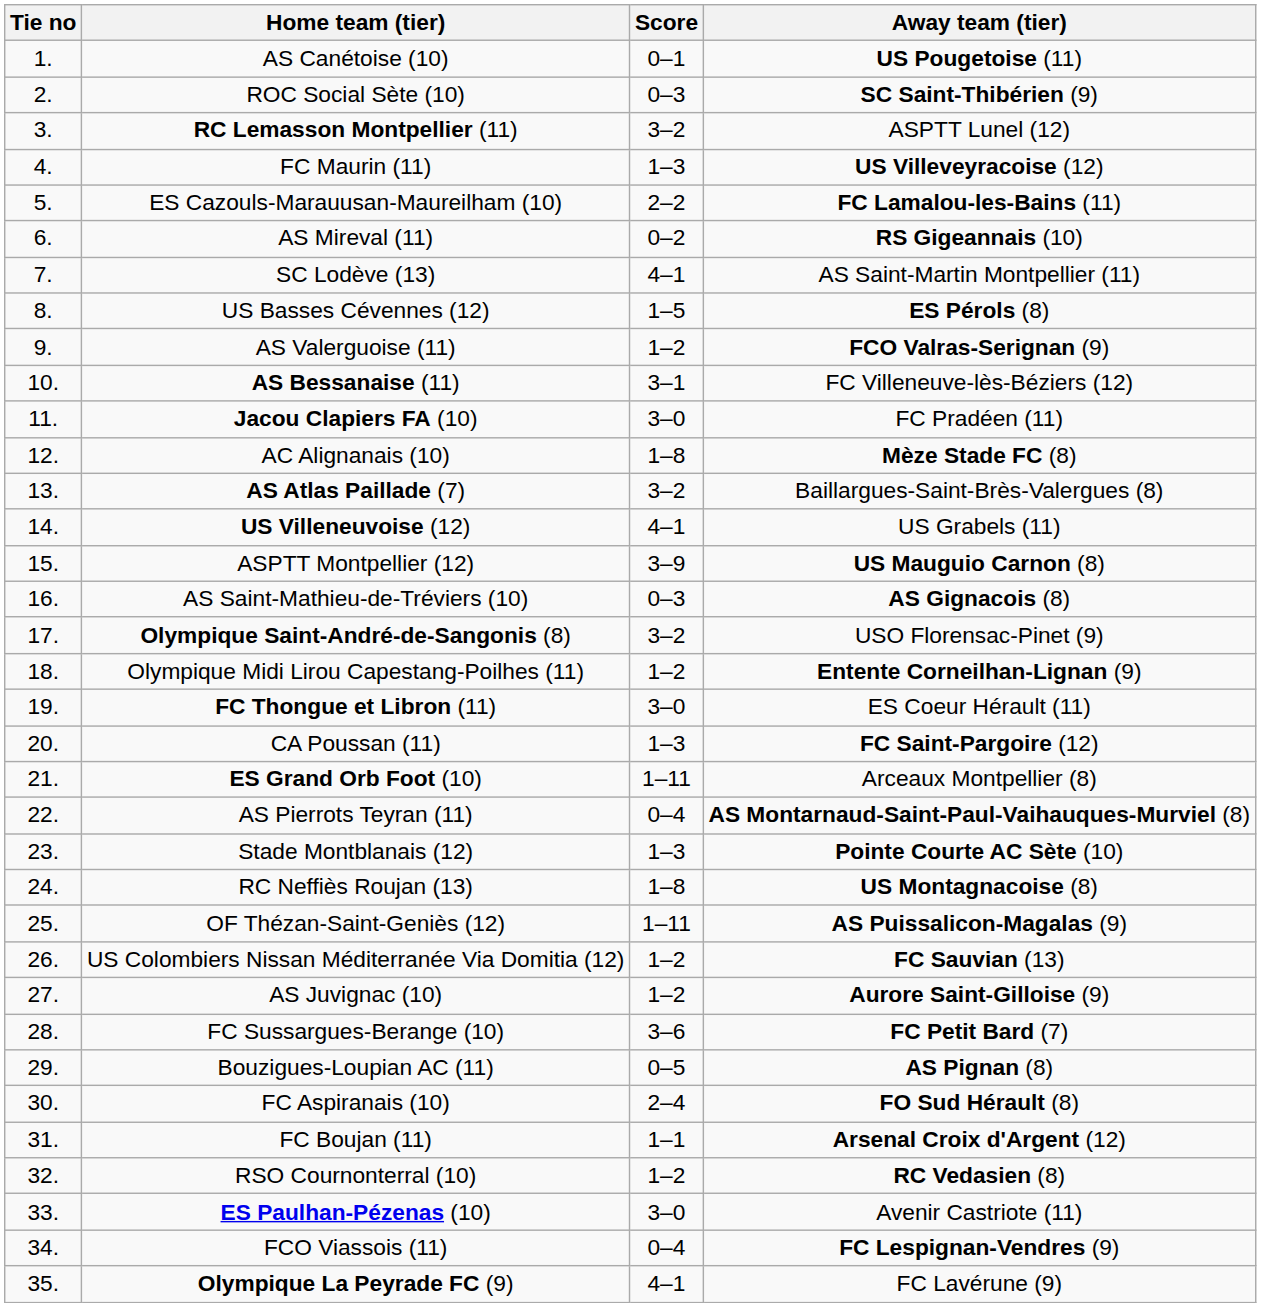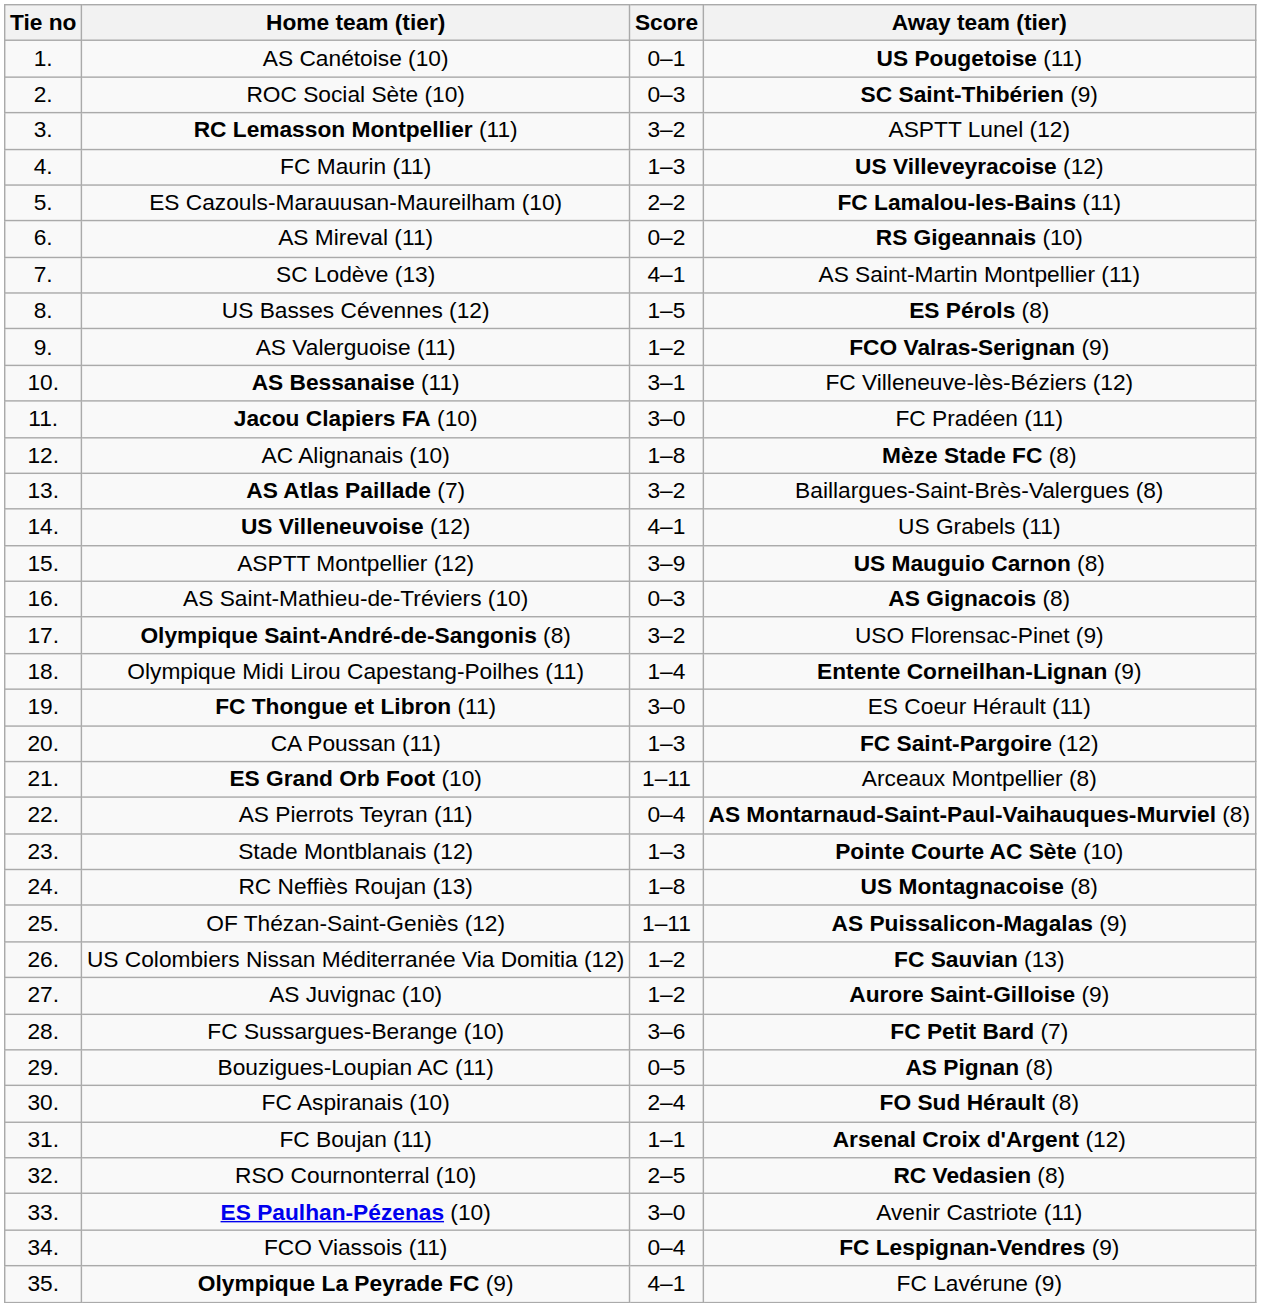Olympique Midi Lirou Capestang-Poilhes (11) | Score: 1–2 -> 1–4
RSO Cournonterral (10) | Score: 1–2 -> 2–5
